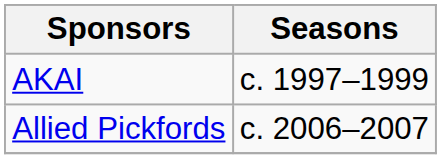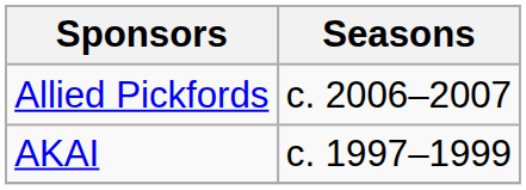rows swapped: AKAI <-> Allied Pickfords
